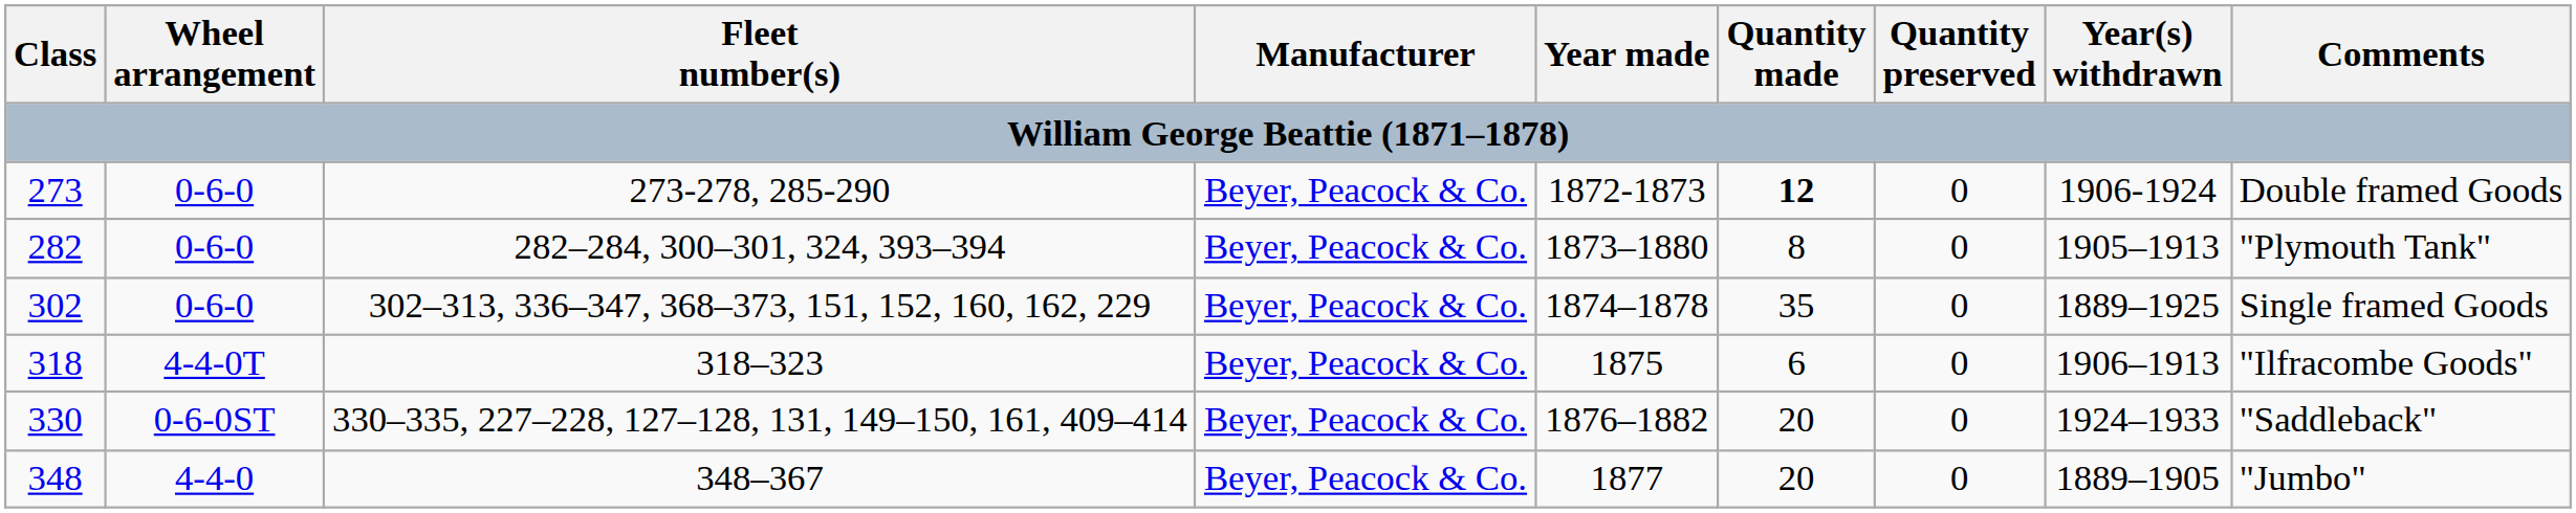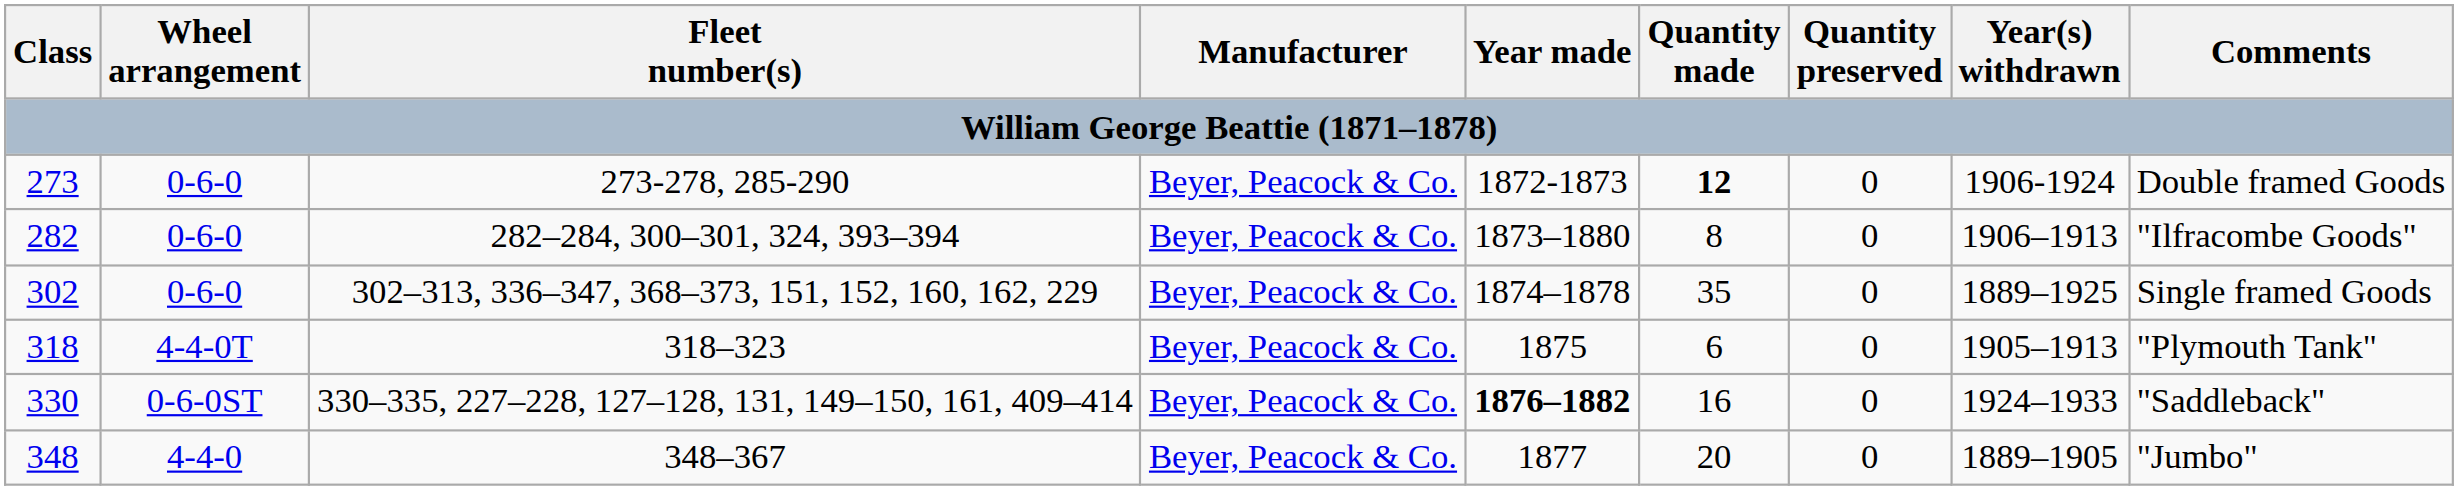282 | Year(s) withdrawn: 1905–1913 -> 1906–1913
282 | Comments: "Plymouth Tank" -> "Ilfracombe Goods"
318 | Year(s) withdrawn: 1906–1913 -> 1905–1913
318 | Comments: "Ilfracombe Goods" -> "Plymouth Tank"
330 | Year made: normal -> bold
330 | Quantity made: 20 -> 16
